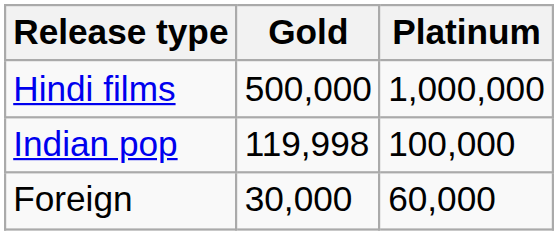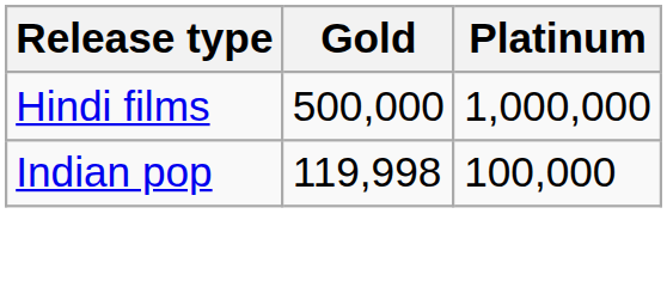- row: Foreign | 30,000 | 60,000
